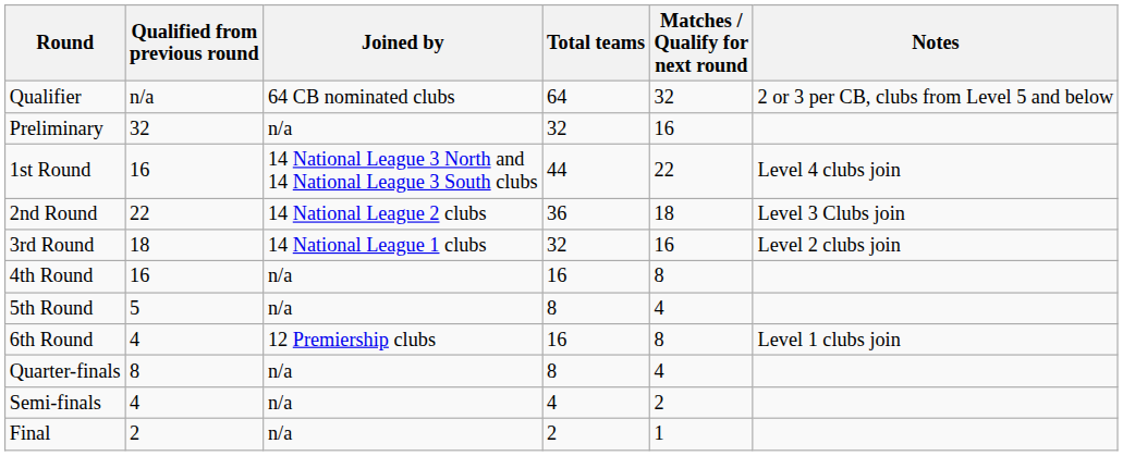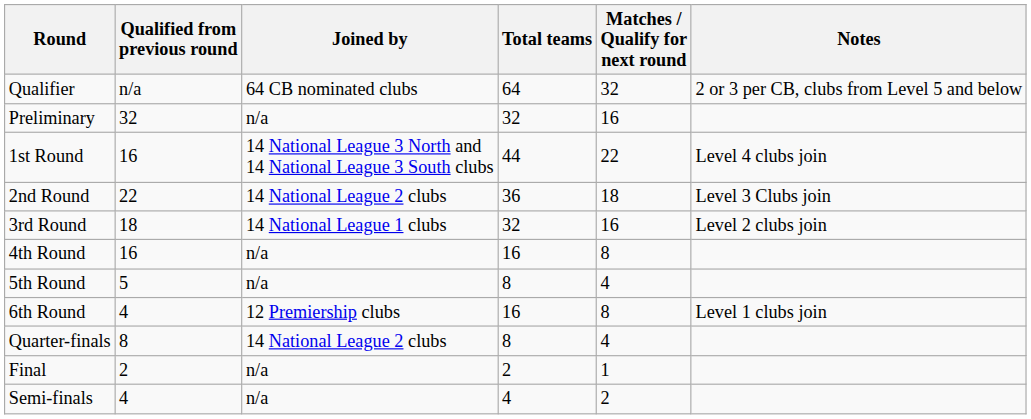Quarter-finals | Joined by: n/a -> 14 National League 2 clubs
rows swapped: Semi-finals <-> Final
